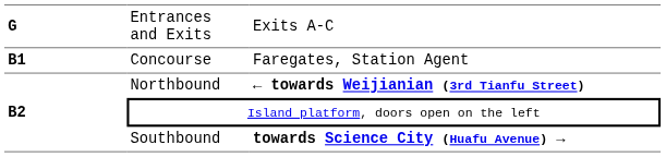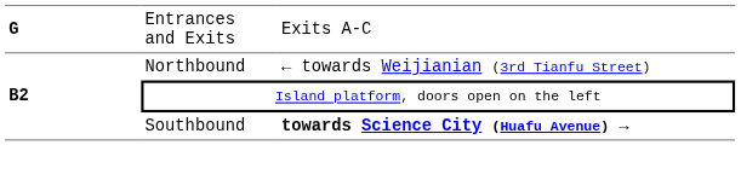- row: B1 | Concourse | Faregates, Station Agent
Northbound | column 3: bold -> normal
